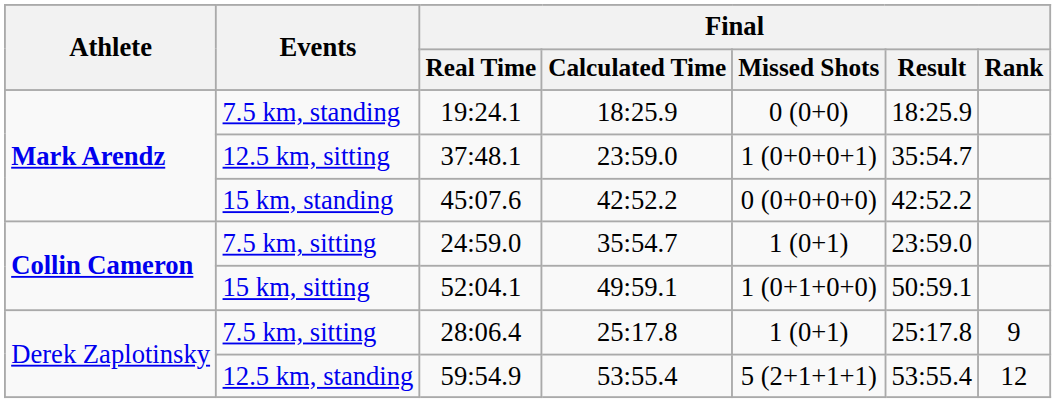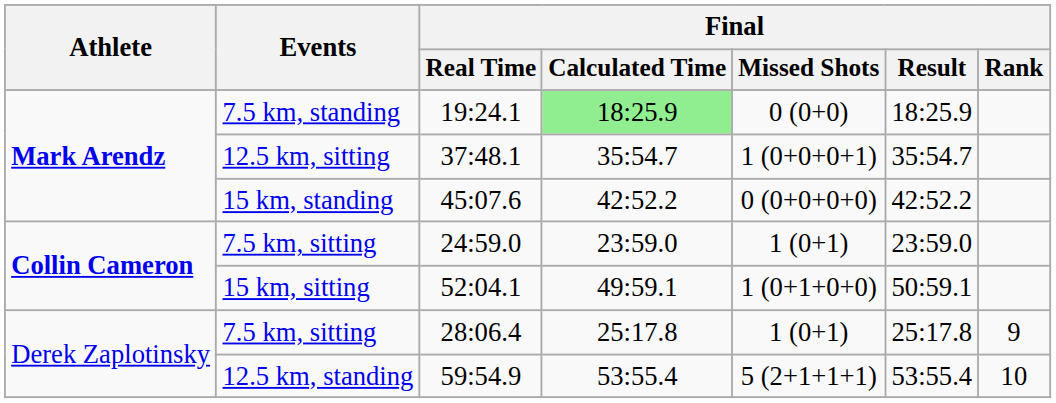19:24.1 | Final / Calculated Time: no background -> lightgreen background
37:48.1 | Final / Calculated Time: 23:59.0 -> 35:54.7
24:59.0 | Final / Calculated Time: 35:54.7 -> 23:59.0
59:54.9 | Final / Rank: 12 -> 10
